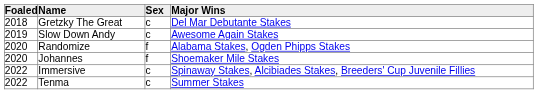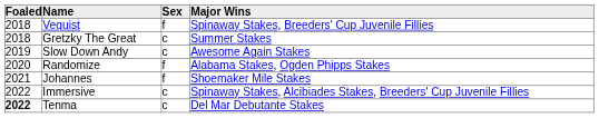+ row: 2018 | Vequist | f | Spinaway Stakes, Breeders' Cup Juvenile Fillies
Gretzky The Great | Major Wins: Del Mar Debutante Stakes -> Summer Stakes
Johannes | Foaled: 2020 -> 2021
Tenma | Foaled: normal -> bold
Tenma | Major Wins: Summer Stakes -> Del Mar Debutante Stakes
